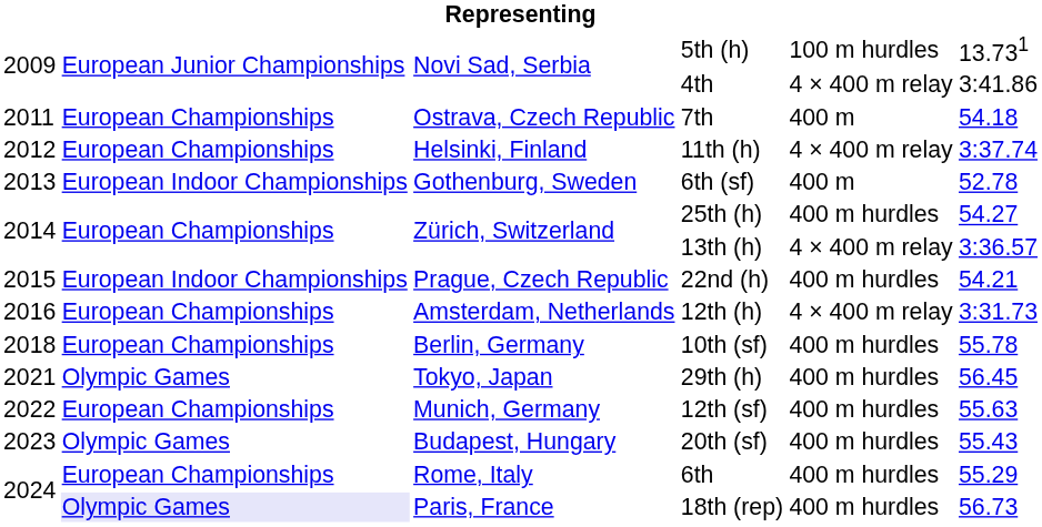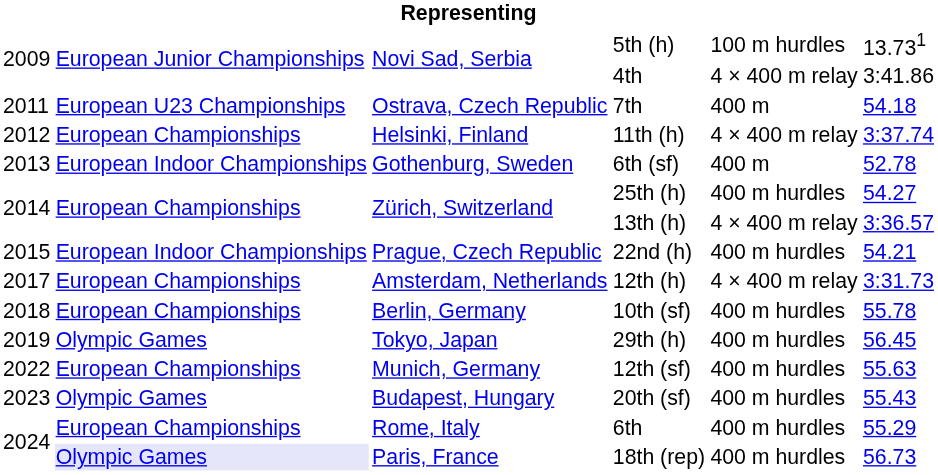7th | column 2: European Championships -> European U23 Championships
12th (h) | column 1: 2016 -> 2017
29th (h) | column 1: 2021 -> 2019
